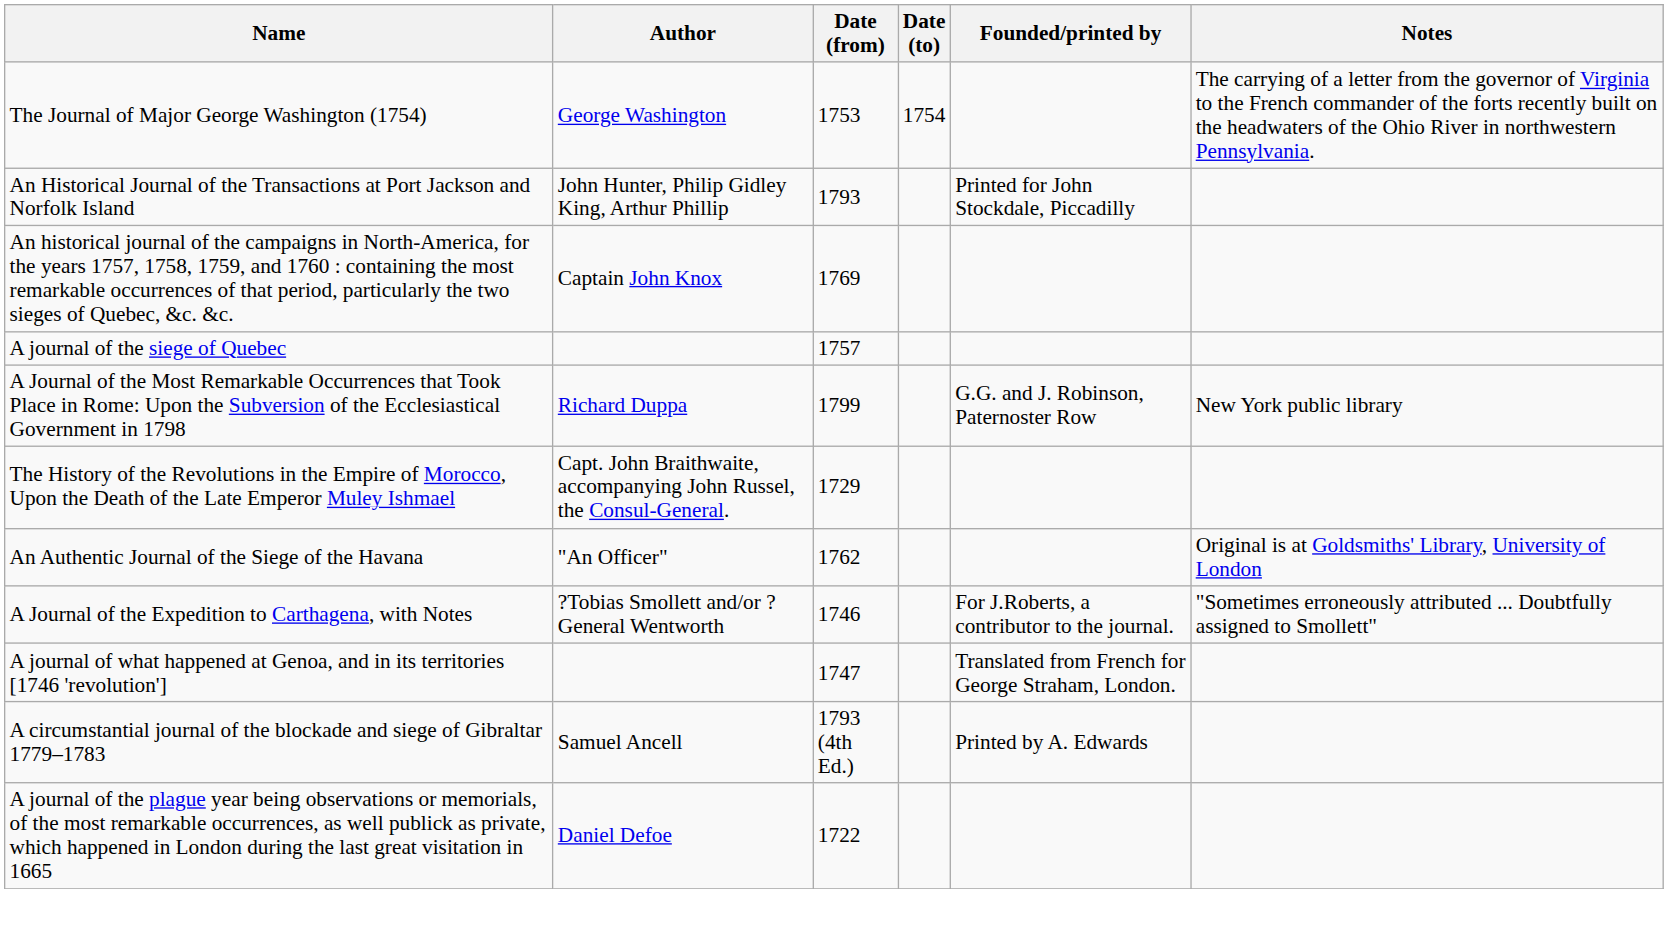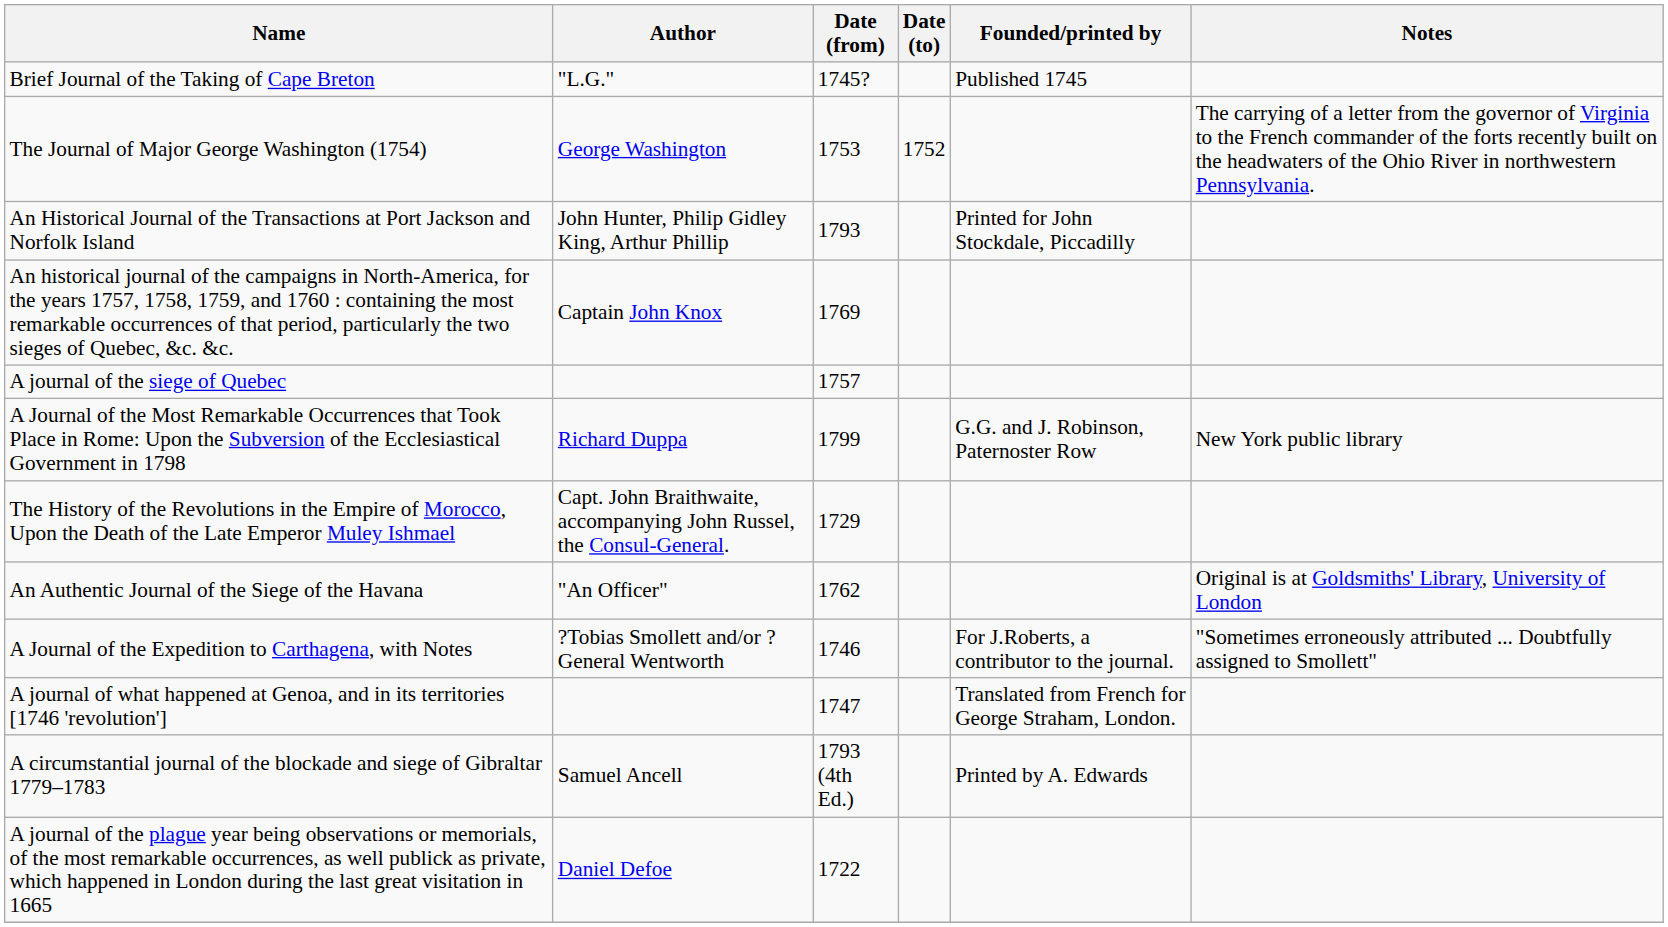+ row: Brief Journal of the Taking of Cape Breton | "L.G." | 1745? | Published 1745
The Journal of Major George Washington (1754) | Date (to): 1754 -> 1752
